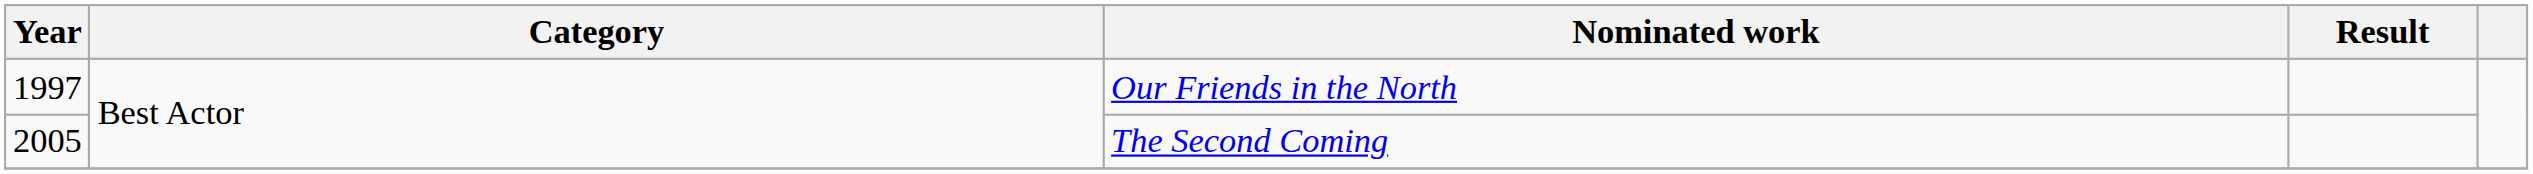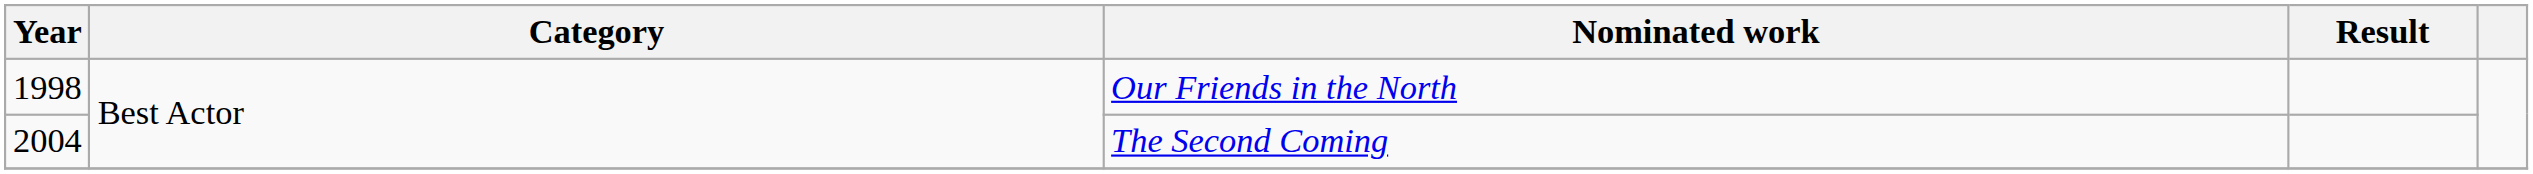Our Friends in the North | Year: 1997 -> 1998
The Second Coming | Year: 2005 -> 2004
